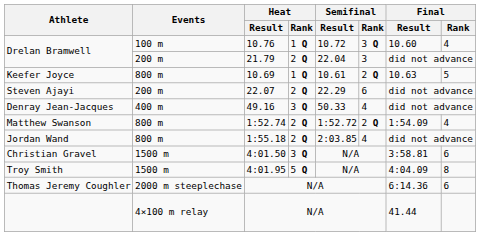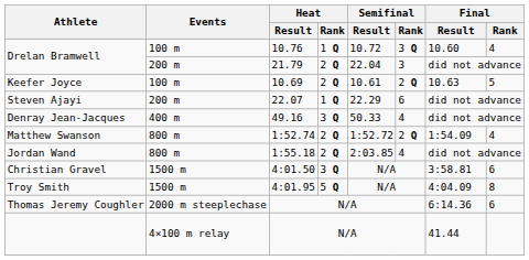Keefer Joyce | Events: 800 m -> 100 m
Keefer Joyce | Heat / Rank: 1 Q -> 2 Q
Steven Ajayi | Heat / Rank: 2 Q -> 1 Q
